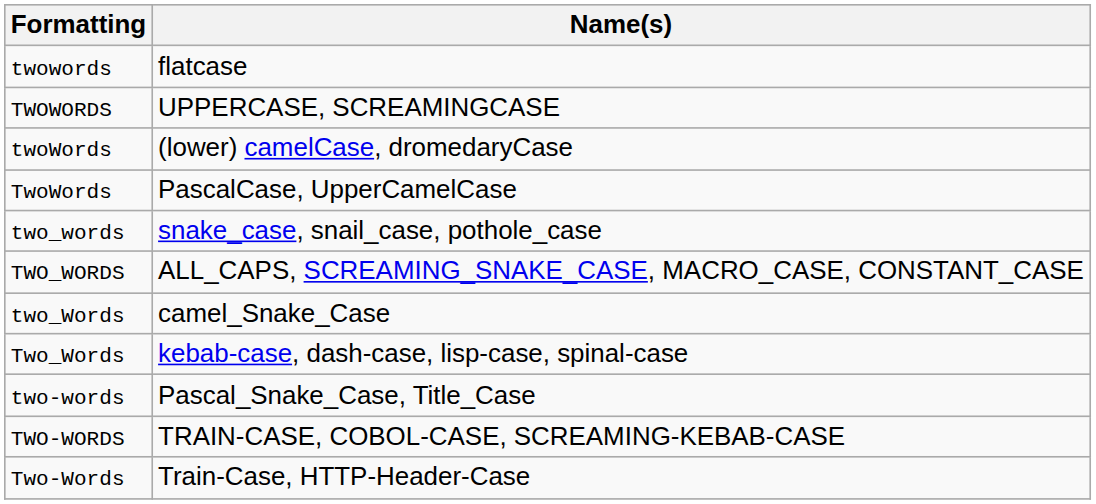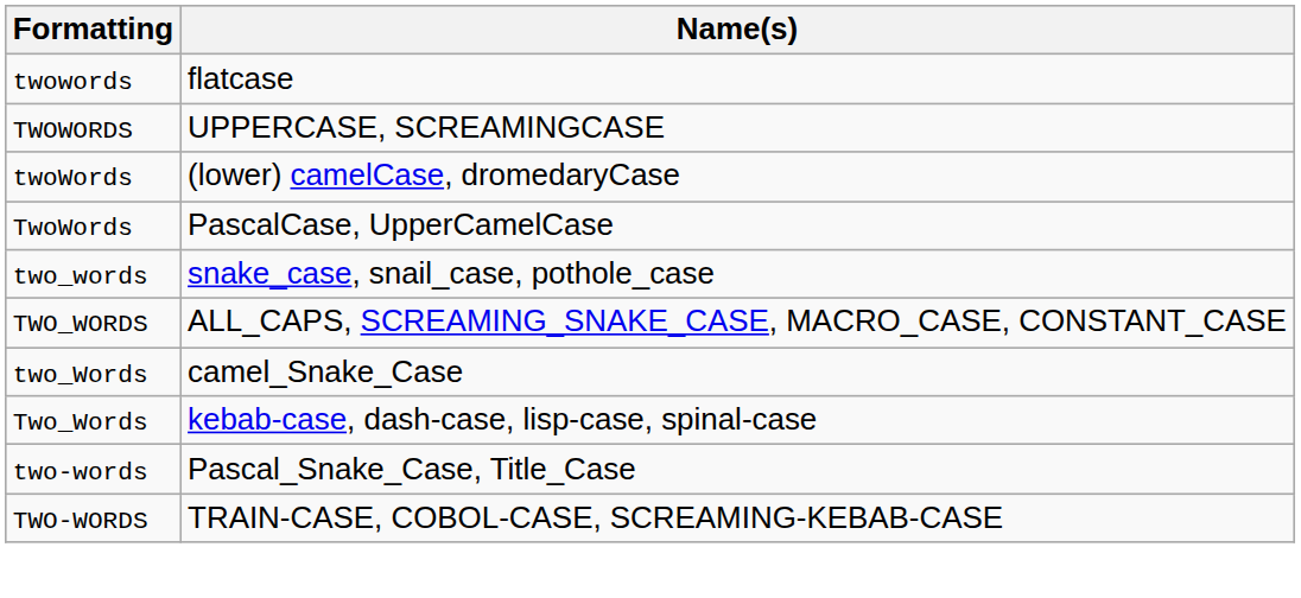- row: Two-Words | Train-Case, HTTP-Header-Case
